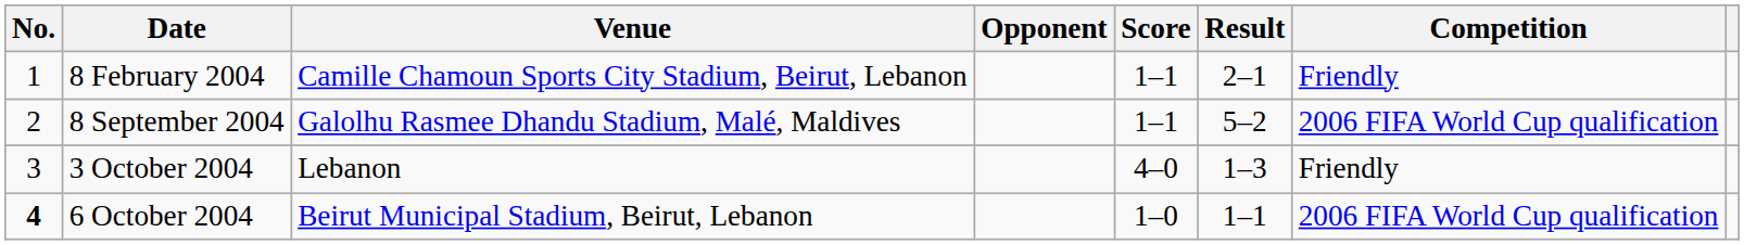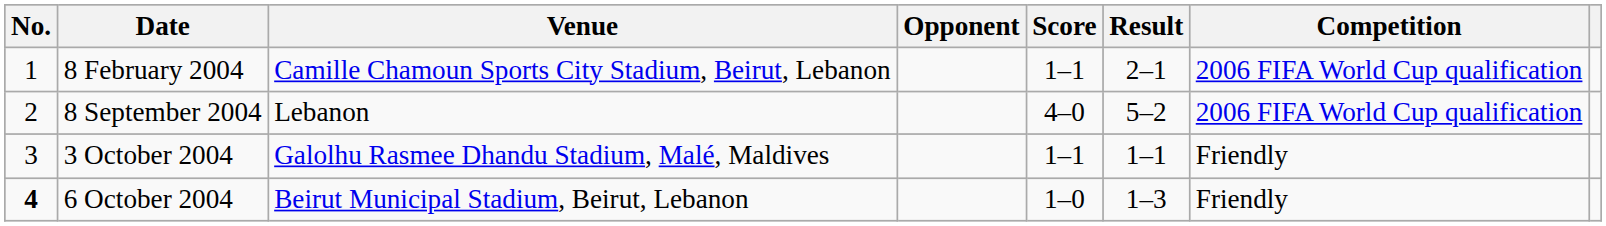8 February 2004 | Competition: Friendly -> 2006 FIFA World Cup qualification
8 September 2004 | Venue: Galolhu Rasmee Dhandu Stadium, Malé, Maldives -> Lebanon
8 September 2004 | Score: 1–1 -> 4–0
3 October 2004 | Venue: Lebanon -> Galolhu Rasmee Dhandu Stadium, Malé, Maldives
3 October 2004 | Score: 4–0 -> 1–1
3 October 2004 | Result: 1–3 -> 1–1
6 October 2004 | Result: 1–1 -> 1–3
6 October 2004 | Competition: 2006 FIFA World Cup qualification -> Friendly
